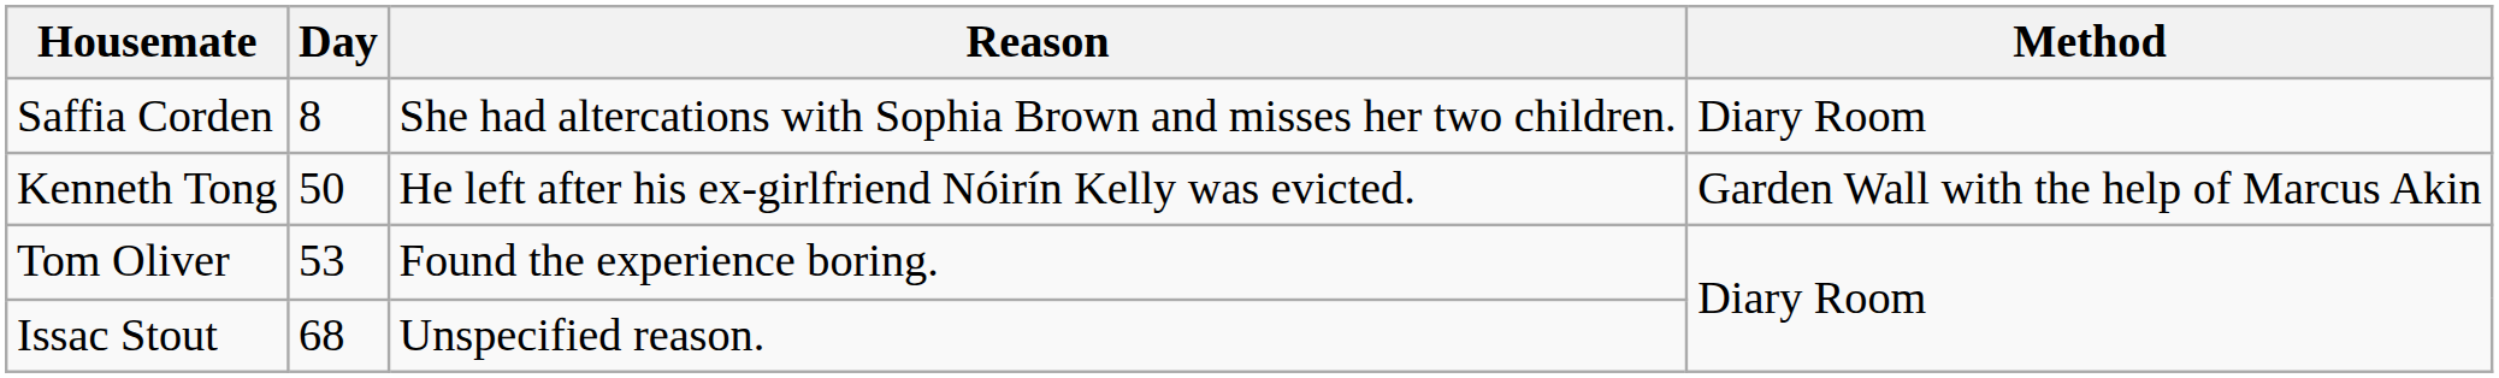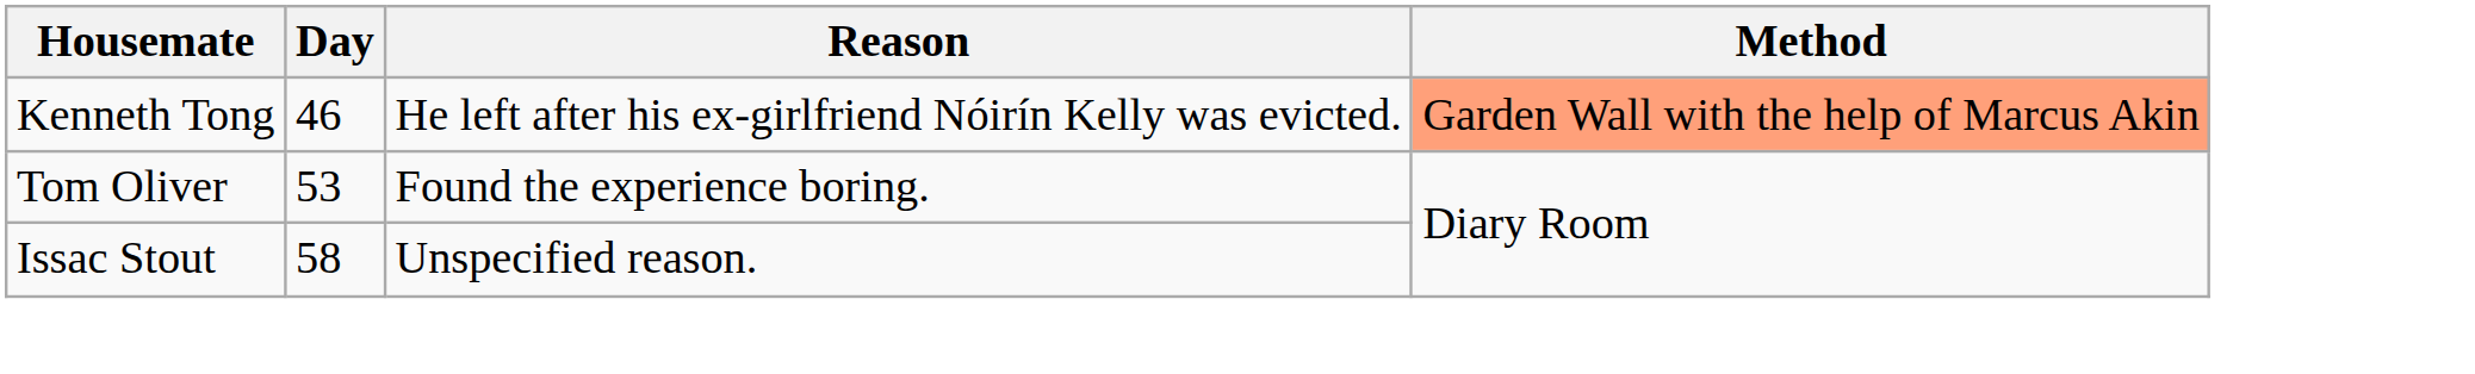- row: Saffia Corden | 8 | She had altercations with Sophia Brown and misses her two children. | Diary Room
Kenneth Tong | Day: 50 -> 46
Kenneth Tong | Method: no background -> lightsalmon background
Issac Stout | Day: 68 -> 58
